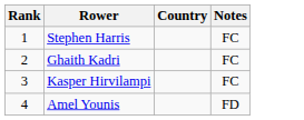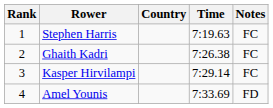+ column: Time | 7:19.63 | 7:26.38 | 7:29.14 | 7:33.69
